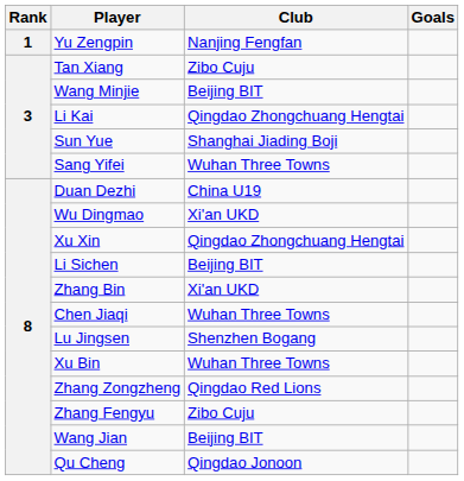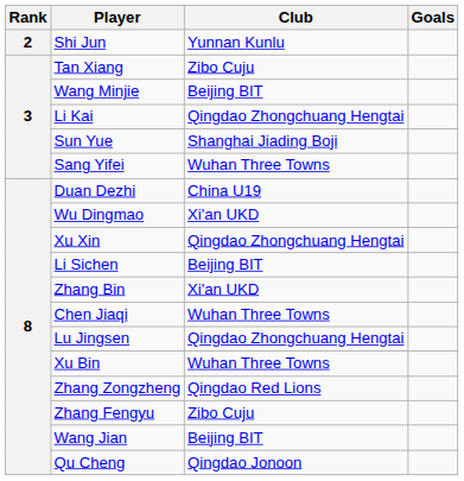- row: 1 | Yu Zengpin | Nanjing Fengfan
+ row: 2 | Shi Jun | Yunnan Kunlu
Lu Jingsen | Club: Shenzhen Bogang -> Qingdao Zhongchuang Hengtai
